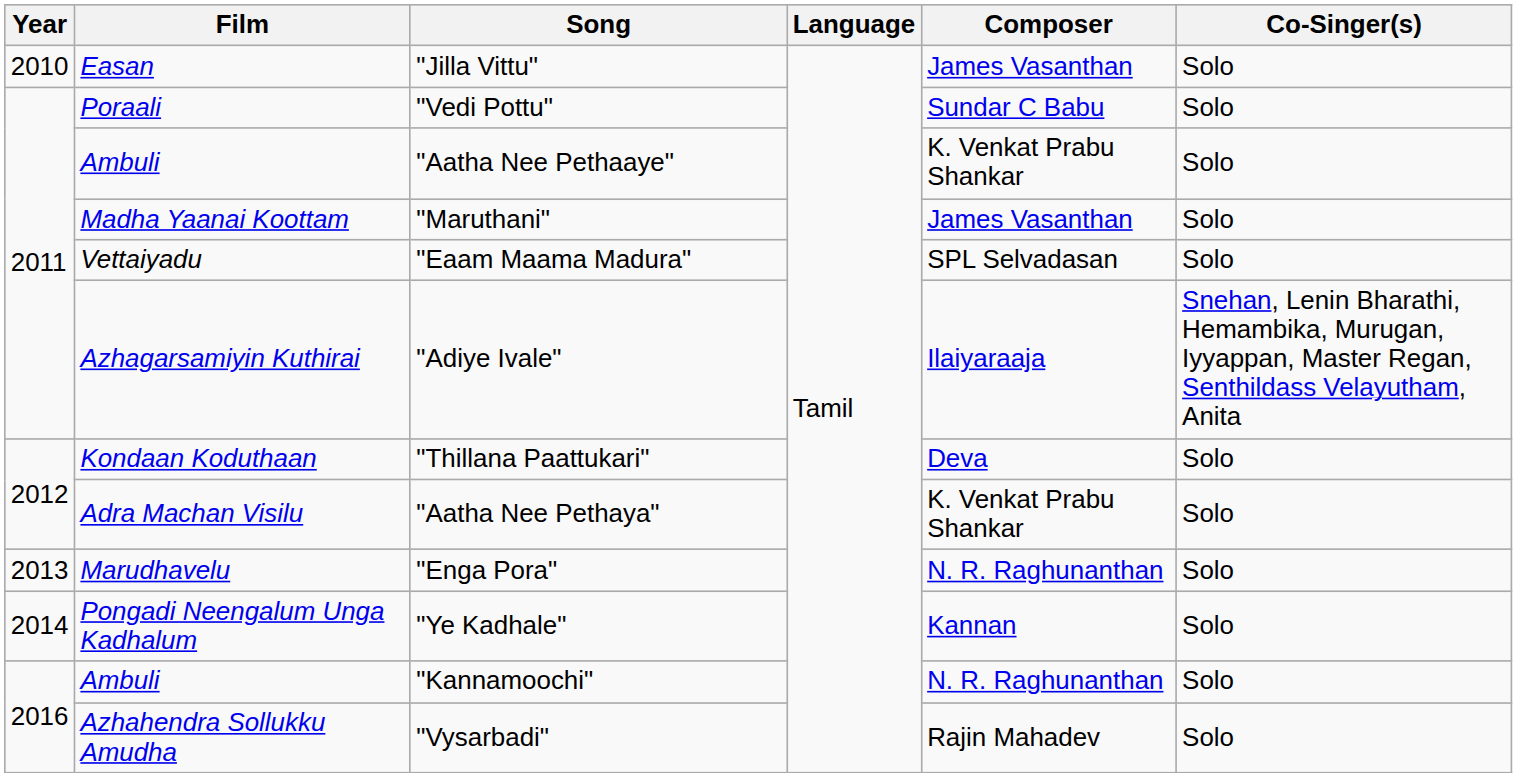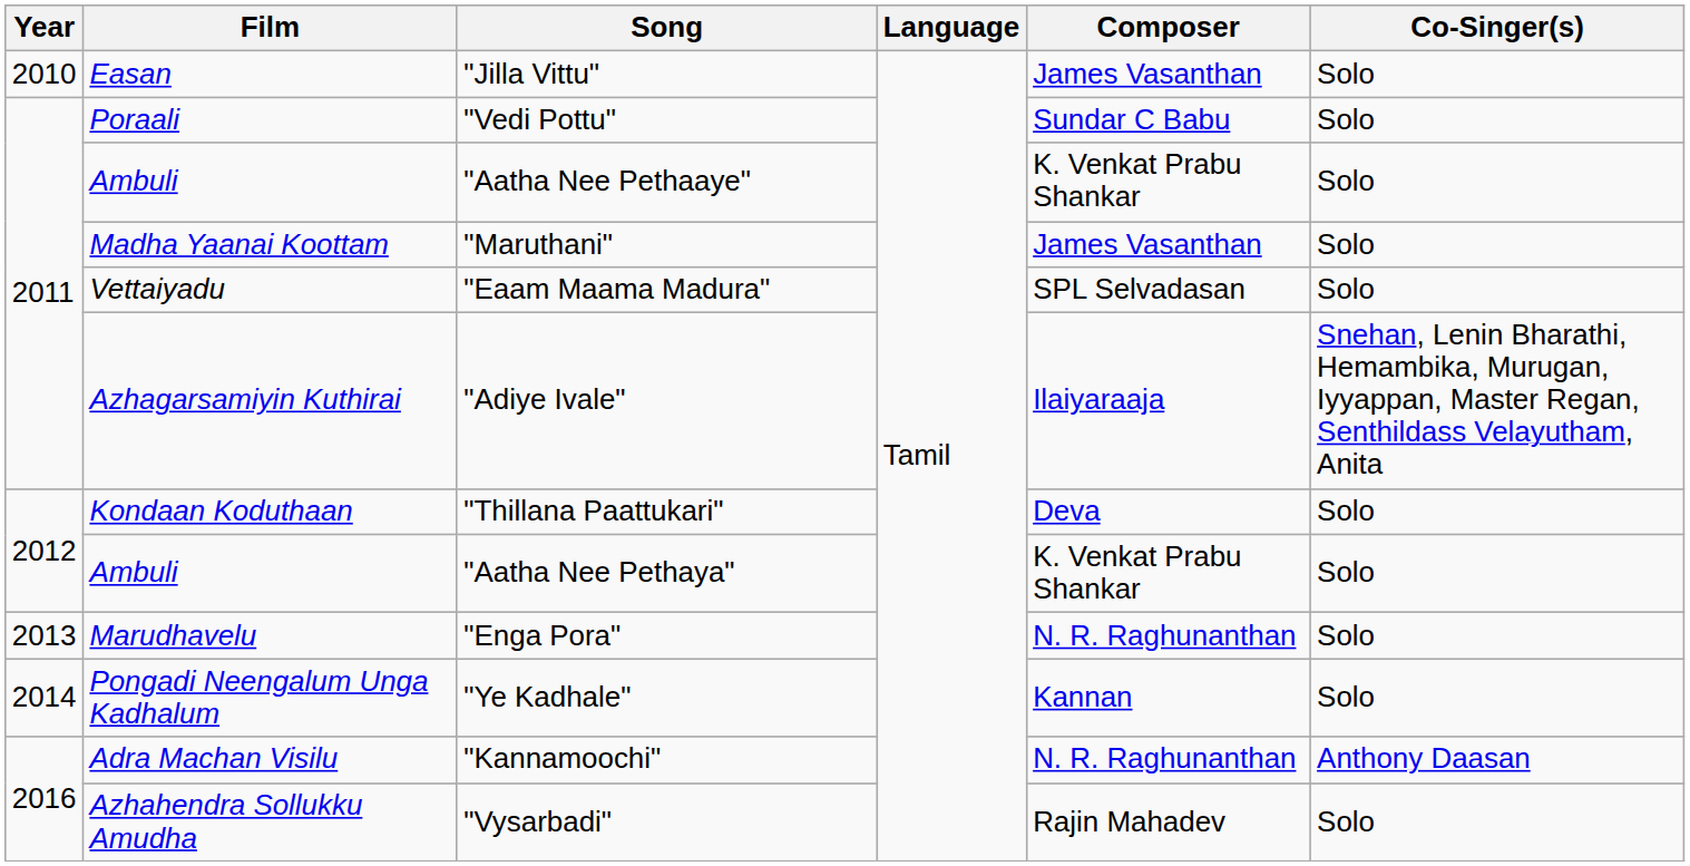"Aatha Nee Pethaya" | Film: Adra Machan Visilu -> Ambuli
"Kannamoochi" | Film: Ambuli -> Adra Machan Visilu
"Kannamoochi" | Co-Singer(s): Solo -> Anthony Daasan
